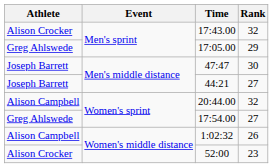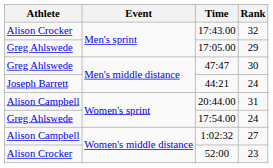47:47 | Athlete: Joseph Barrett -> Greg Ahlswede
44:21 | Rank: 27 -> 24
20:44.00 | Rank: 32 -> 31
17:54.00 | Rank: 27 -> 24
1:02:32 | Rank: 26 -> 27
